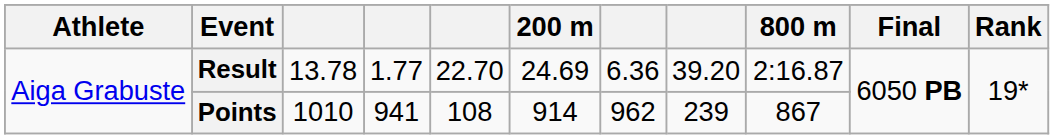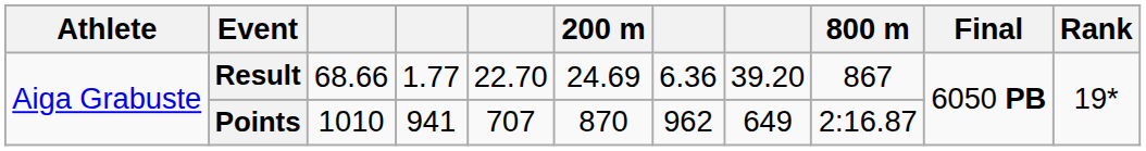Result | column 3: 13.78 -> 68.66
Result | 800 m: 2:16.87 -> 867
Points | column 5: 108 -> 707
Points | 200 m: 914 -> 870
Points | column 8: 239 -> 649
Points | 800 m: 867 -> 2:16.87
